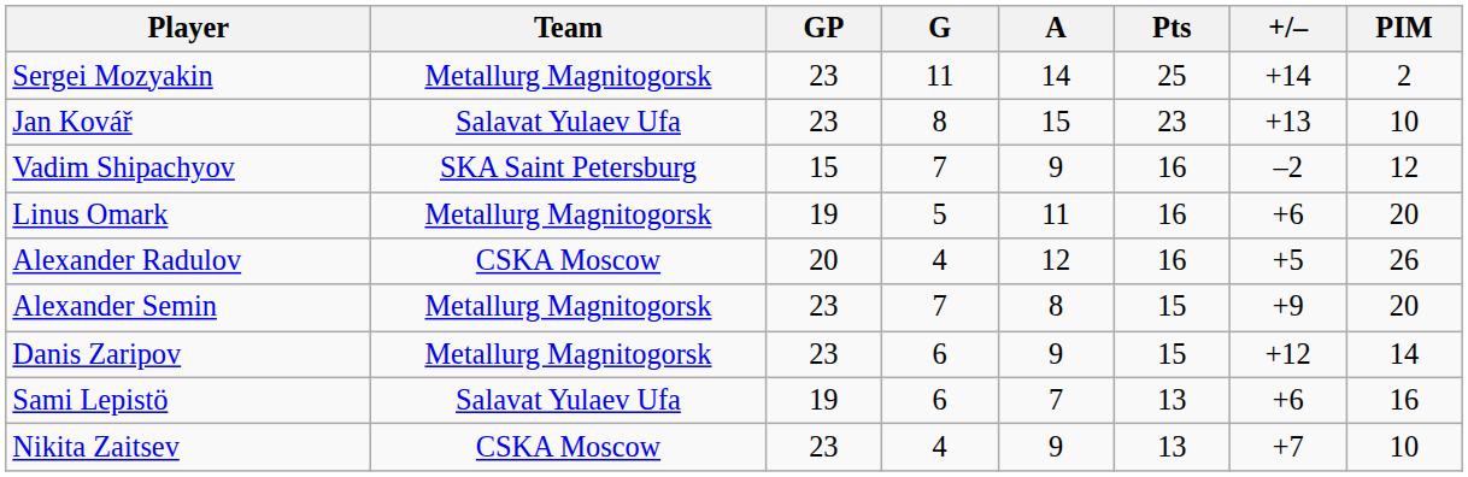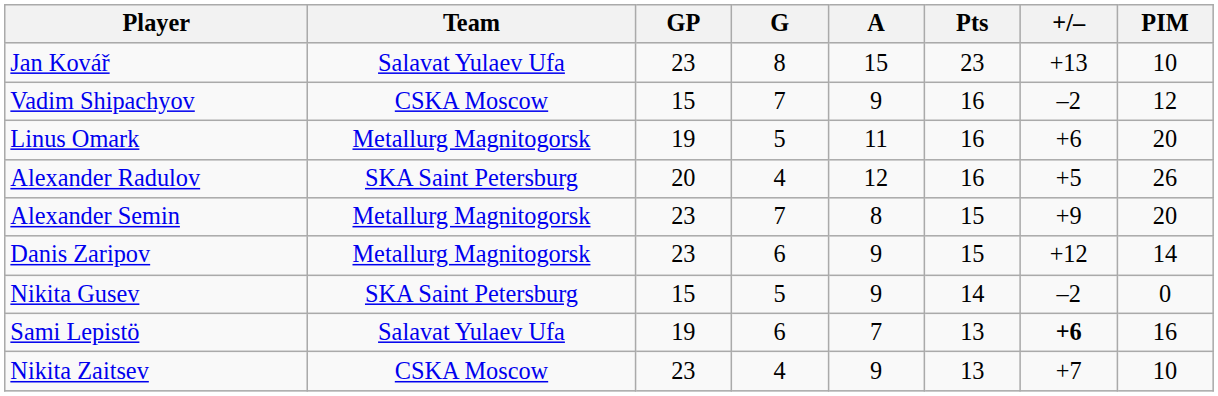- row: Sergei Mozyakin | Metallurg Magnitogorsk | 23 | 11 | 14 | 25 | +14 | 2
Vadim Shipachyov | Team: SKA Saint Petersburg -> CSKA Moscow
Alexander Radulov | Team: CSKA Moscow -> SKA Saint Petersburg
+ row: Nikita Gusev | SKA Saint Petersburg | 15 | 5 | 9 | 14 | –2 | 0
Sami Lepistö | +/–: normal -> bold
